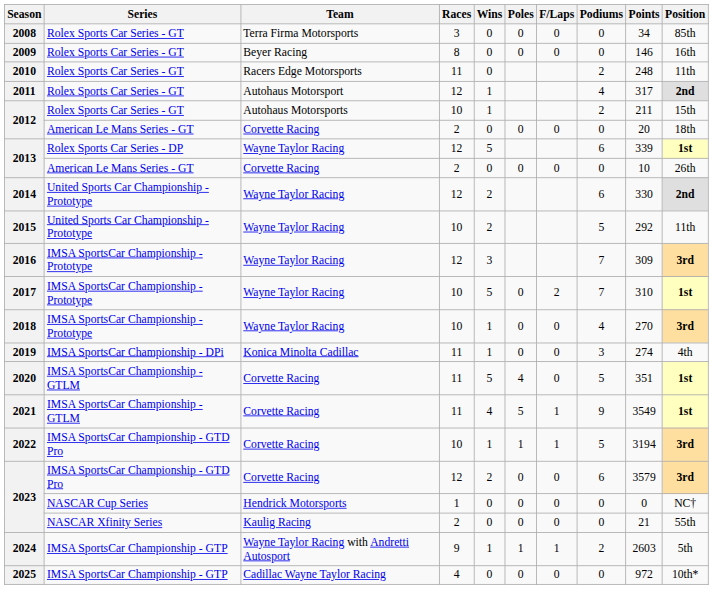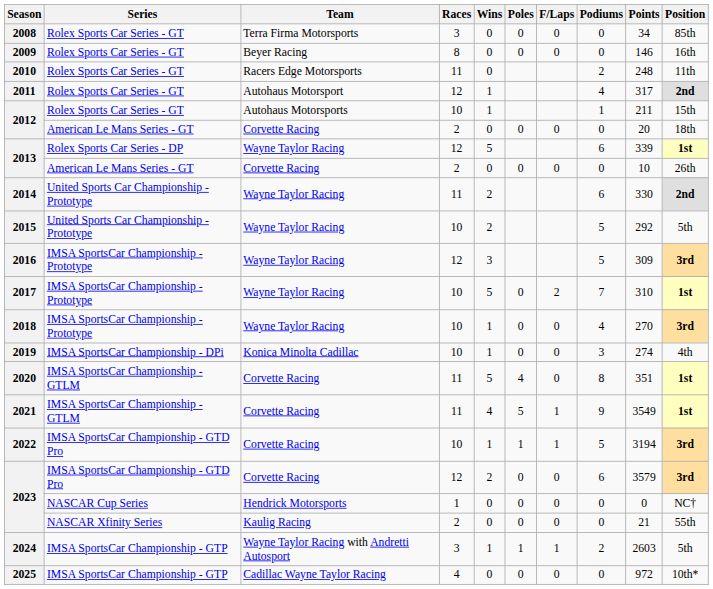2012 / Autohaus Motorsports | Podiums: 2 -> 1
2014 | Races: 12 -> 11
2015 | Position: 11th -> 5th
2016 | Podiums: 7 -> 5
2019 | Races: 11 -> 10
2020 | Podiums: 5 -> 8
2024 | Races: 9 -> 3
